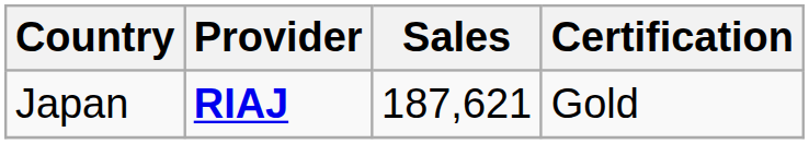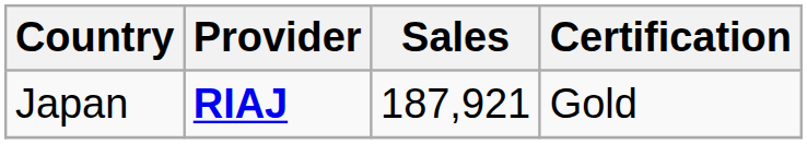Japan | Sales: 187,621 -> 187,921
